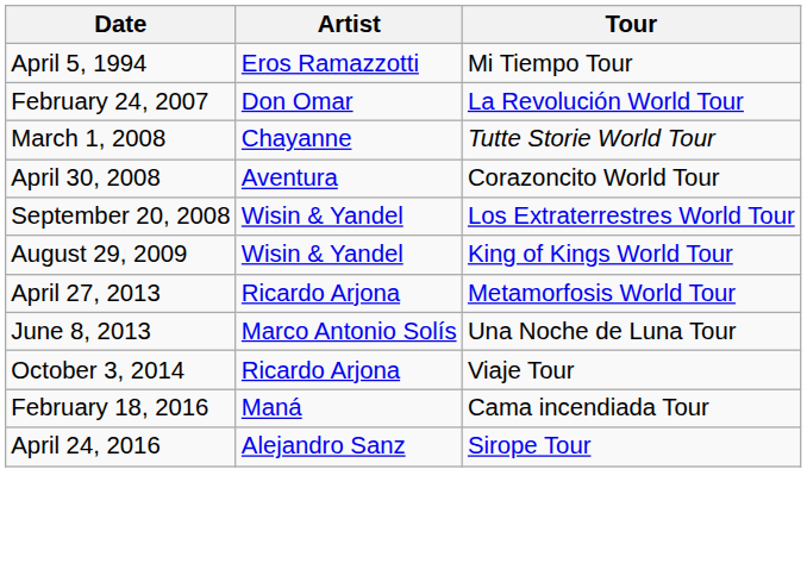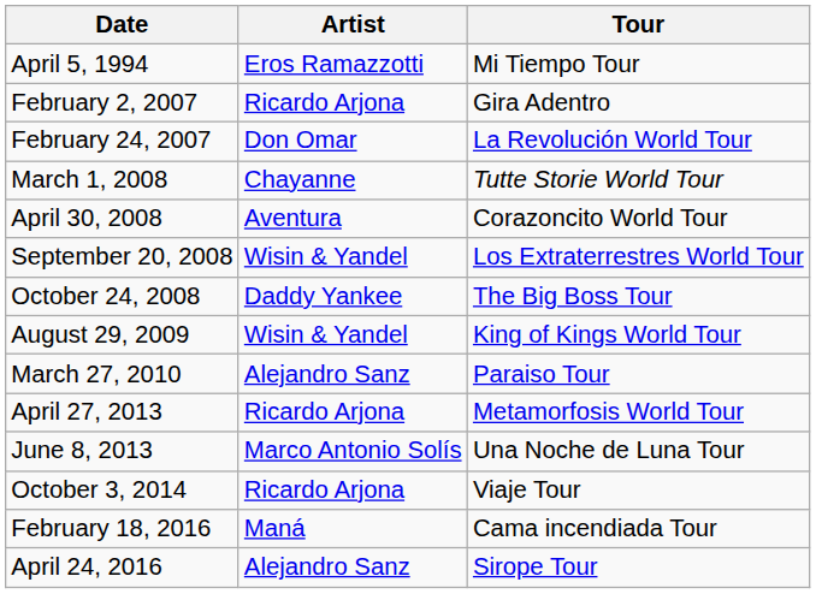+ row: February 2, 2007 | Ricardo Arjona | Gira Adentro
+ row: October 24, 2008 | Daddy Yankee | The Big Boss Tour
+ row: March 27, 2010 | Alejandro Sanz | Paraiso Tour
